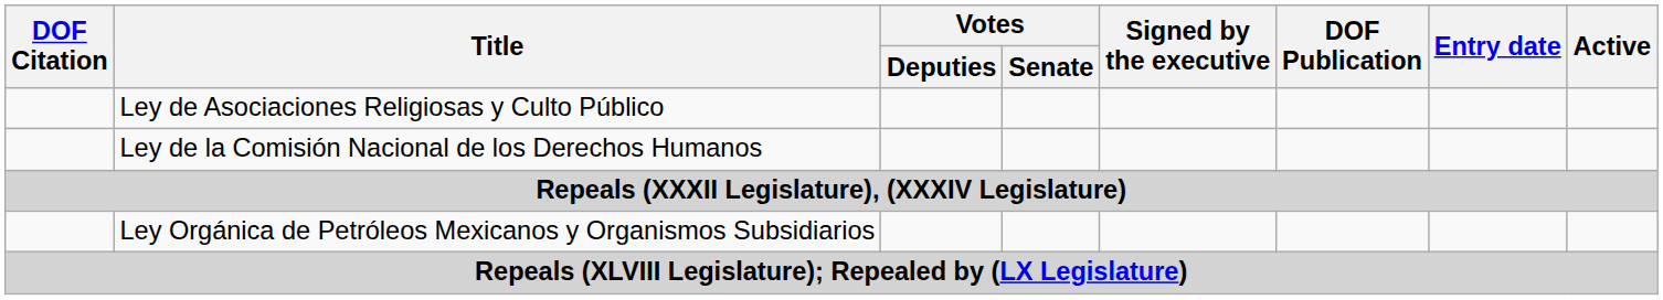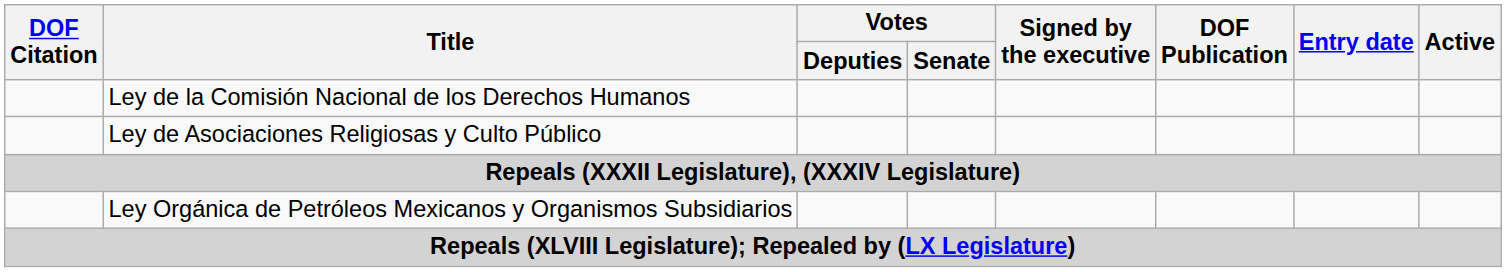rows swapped: Ley de la Comisión Nacional de los Derechos Humanos <-> Ley de Asociaciones Religiosas y Culto Público
